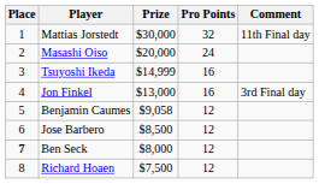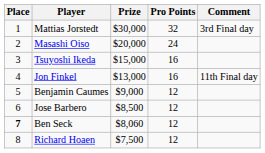Mattias Jorstedt | Comment: 11th Final day -> 3rd Final day
Tsuyoshi Ikeda | Prize: $14,999 -> $15,000
Jon Finkel | Comment: 3rd Final day -> 11th Final day
Benjamin Caumes | Prize: $9,058 -> $9,000
Ben Seck | Prize: $8,000 -> $8,060
